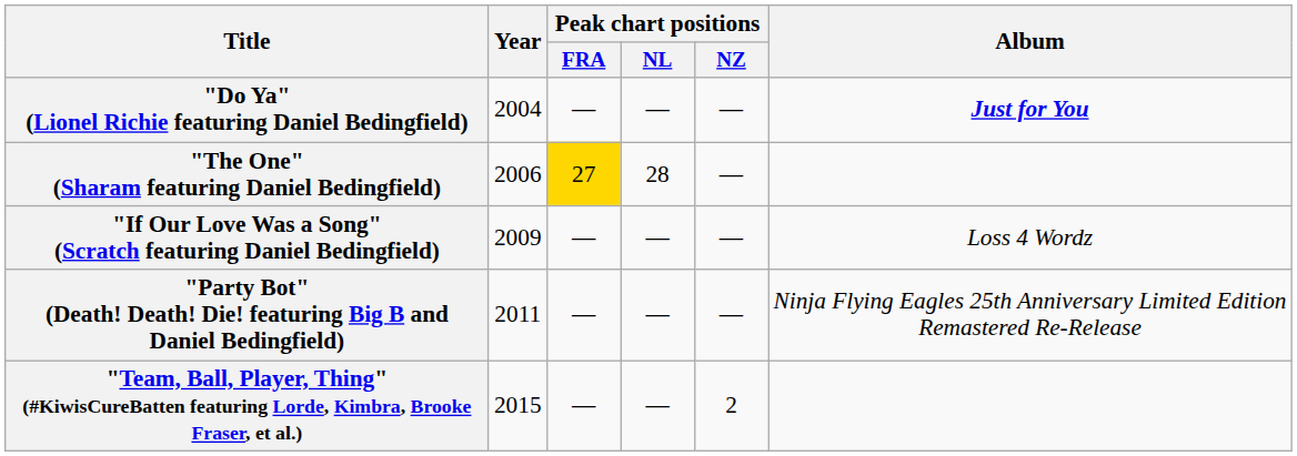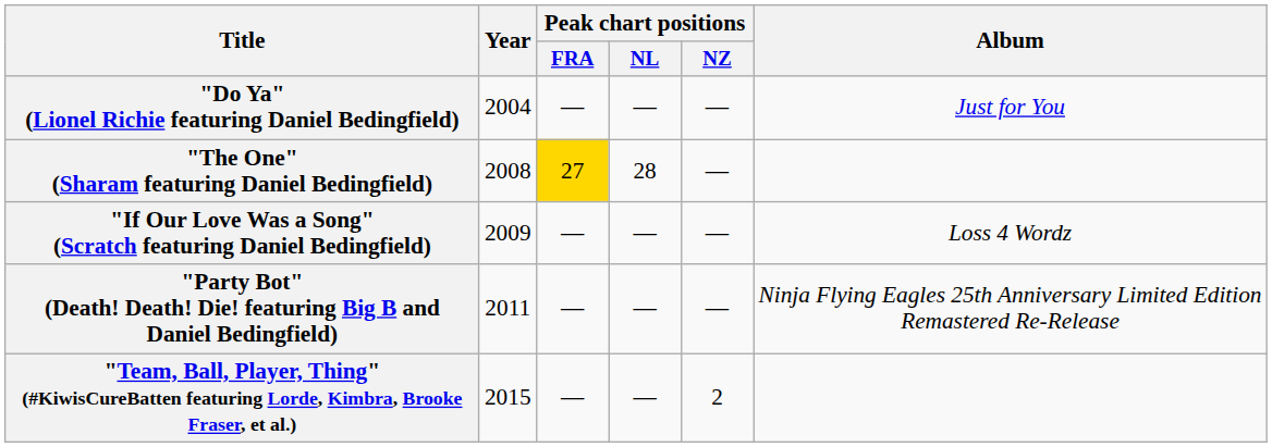"Do Ya" (Lionel Richie featuring Daniel Bedingfield) | Album: bold -> normal
"The One" (Sharam featuring Daniel Bedingfield) | Year: 2006 -> 2008
